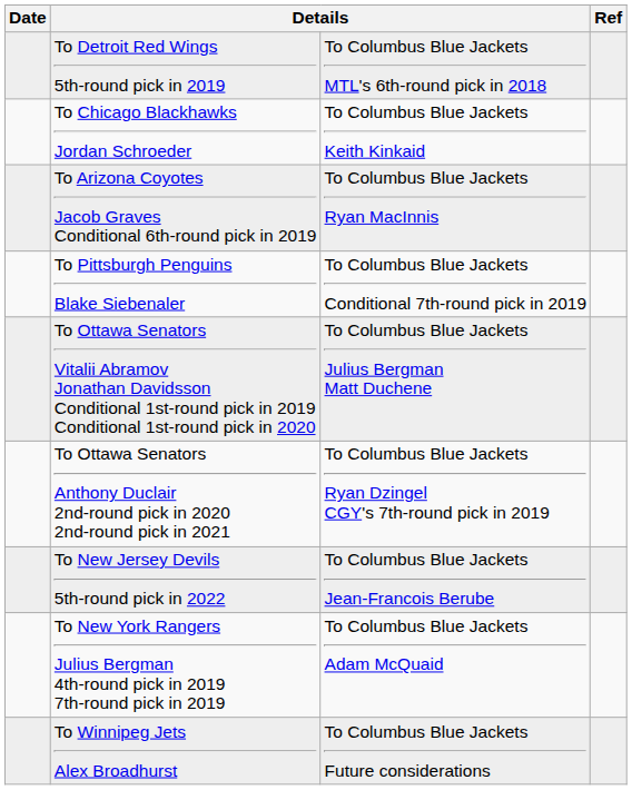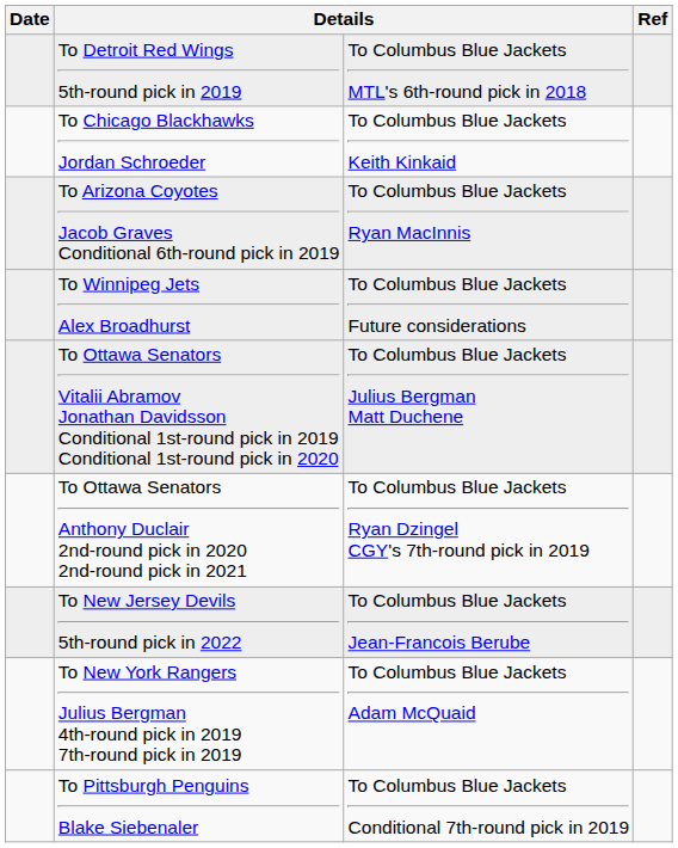rows swapped: To Pittsburgh Penguins Blake Siebenaler <-> To Winnipeg Jets Alex Broadhurst
